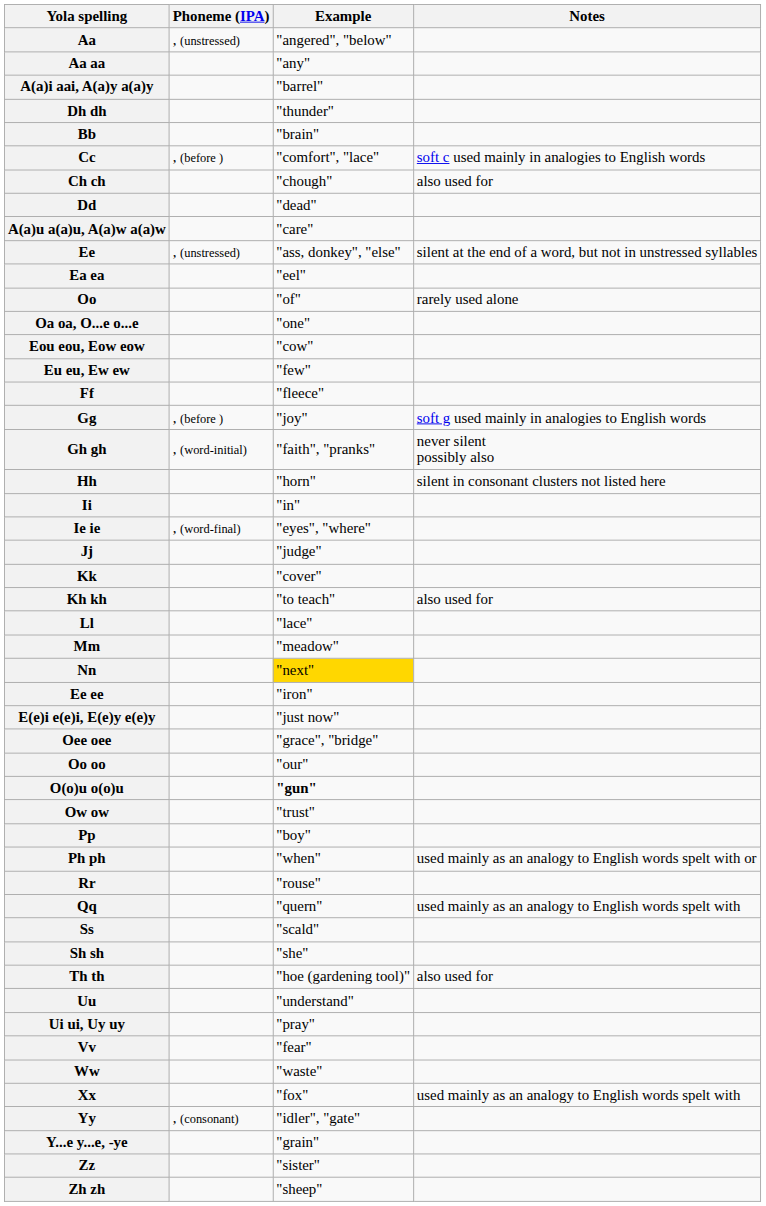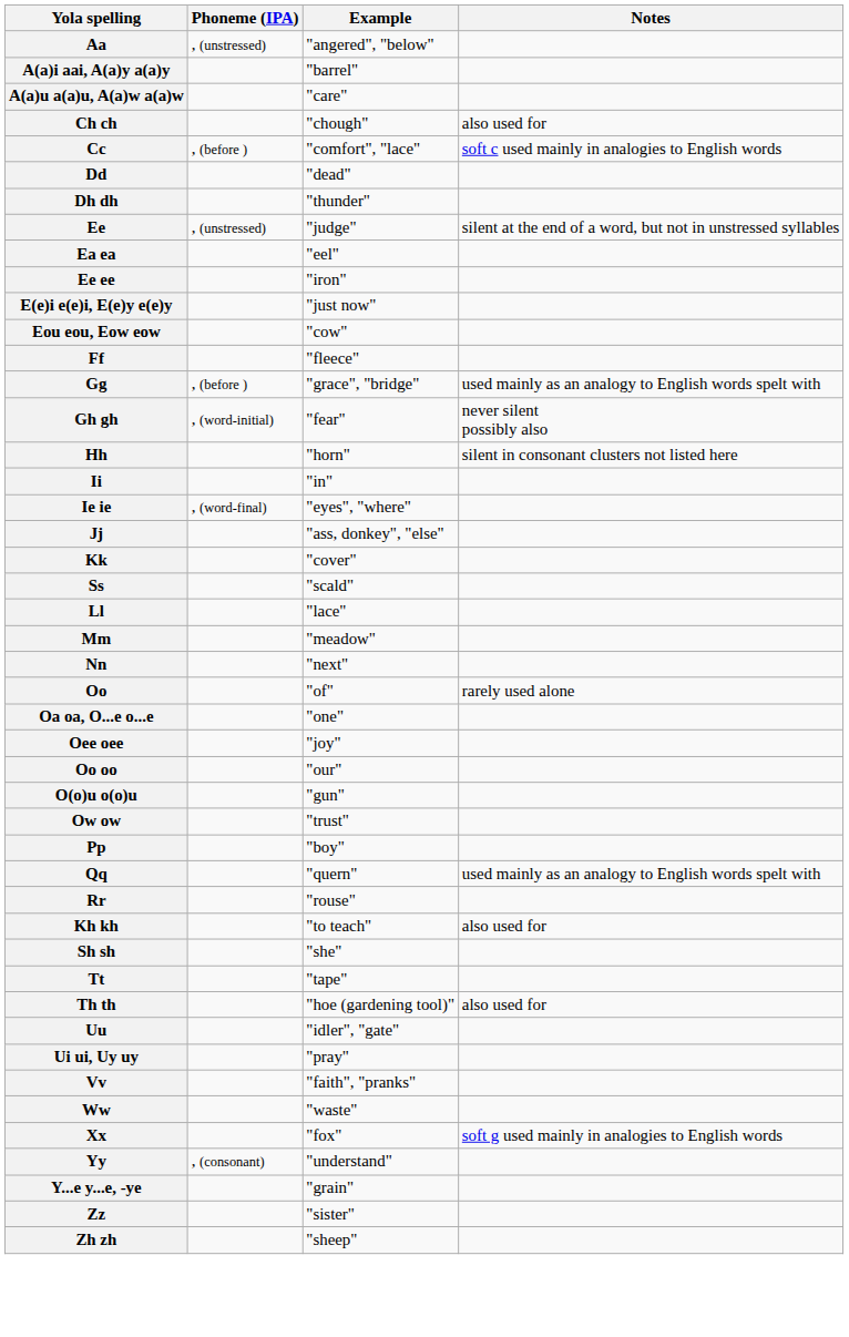- row: Aa aa | "any"
rows swapped: A(a)u a(a)u, A(a)w a(a)w <-> Dh dh
- row: Bb | "brain"
rows swapped: Cc <-> Ch ch
Ee | Example: "ass, donkey", "else" -> "judge"
rows swapped: Ee ee <-> Oo
rows swapped: E(e)i e(e)i, E(e)y e(e)y <-> Oa oa, O...e o...e
- row: Eu eu, Ew ew | "few"
Gg | Example: "joy" -> "grace", "bridge"
Gg | Notes: soft g used mainly in analogies to English words -> used mainly as an analogy to English words spelt with
Gh gh | Example: "faith", "pranks" -> "fear"
Jj | Example: "judge" -> "ass, donkey", "else"
rows swapped: Kh kh <-> Ss
Nn | Example: gold background -> no background
Oee oee | Example: "grace", "bridge" -> "joy"
O(o)u o(o)u | Example: bold -> normal
- row: Ph ph | "when" | used mainly as an analogy to English words spelt with or
rows swapped: Qq <-> Rr
+ row: Tt | "tape"
Uu | Example: "understand" -> "idler", "gate"
Vv | Example: "fear" -> "faith", "pranks"
Xx | Notes: used mainly as an analogy to English words spelt with -> soft g used mainly in analogies to English words
Yy | Example: "idler", "gate" -> "understand"
